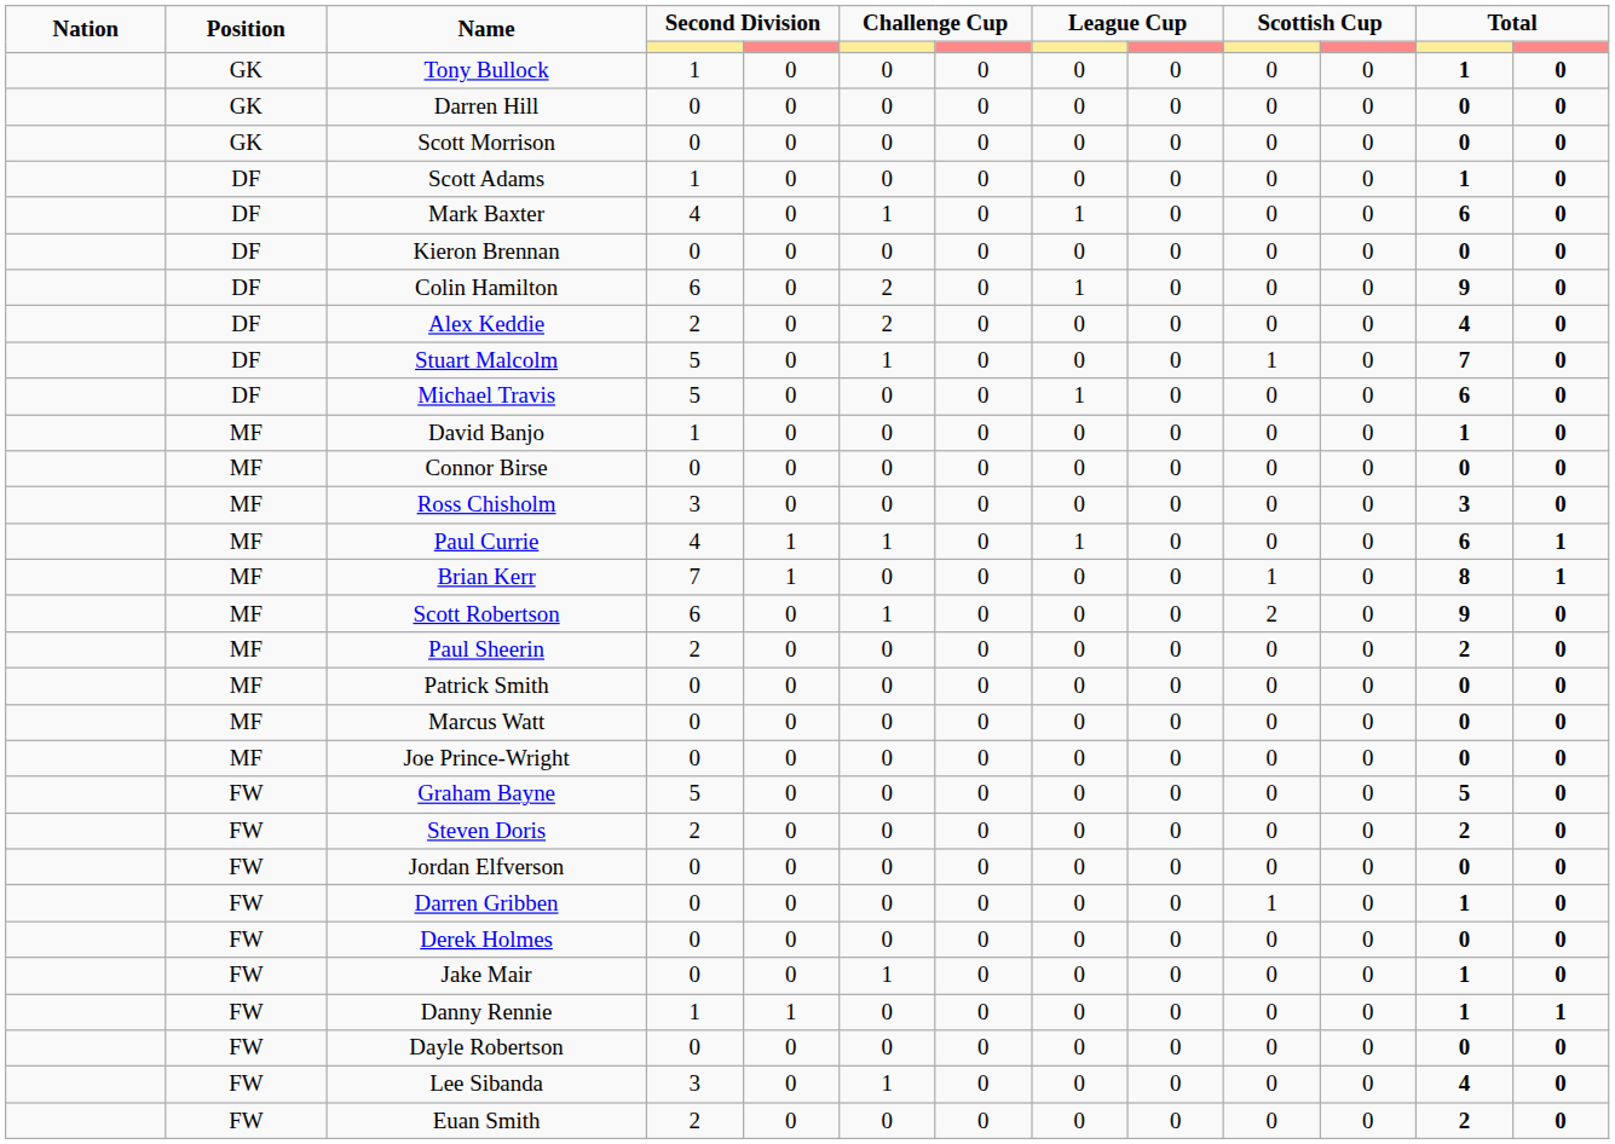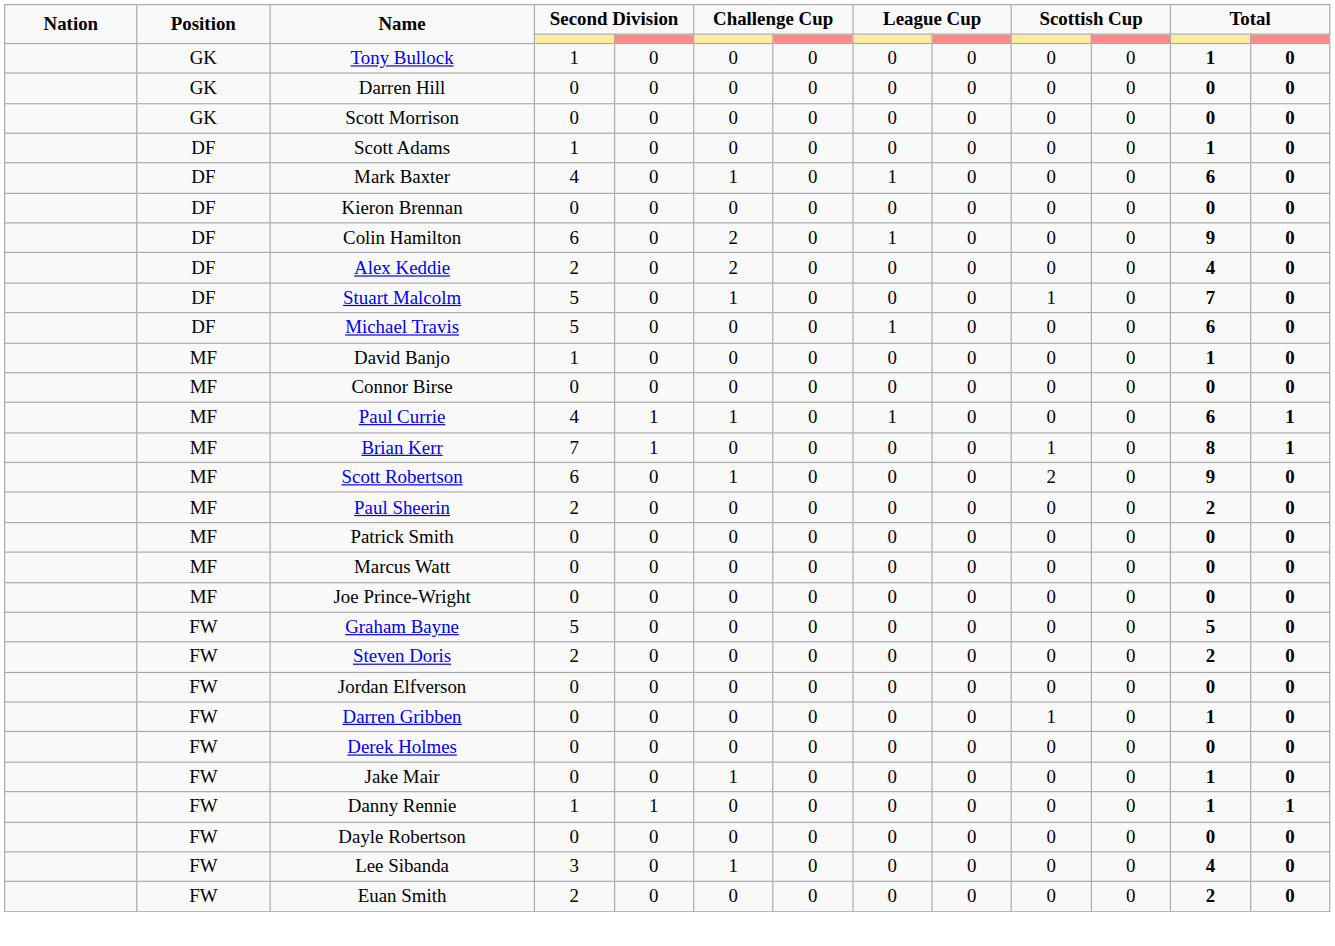- row: MF | Ross Chisholm | 3 | 0 | 0 | 0 | 0 | 0 | 0 | 0 | 3 | 0
